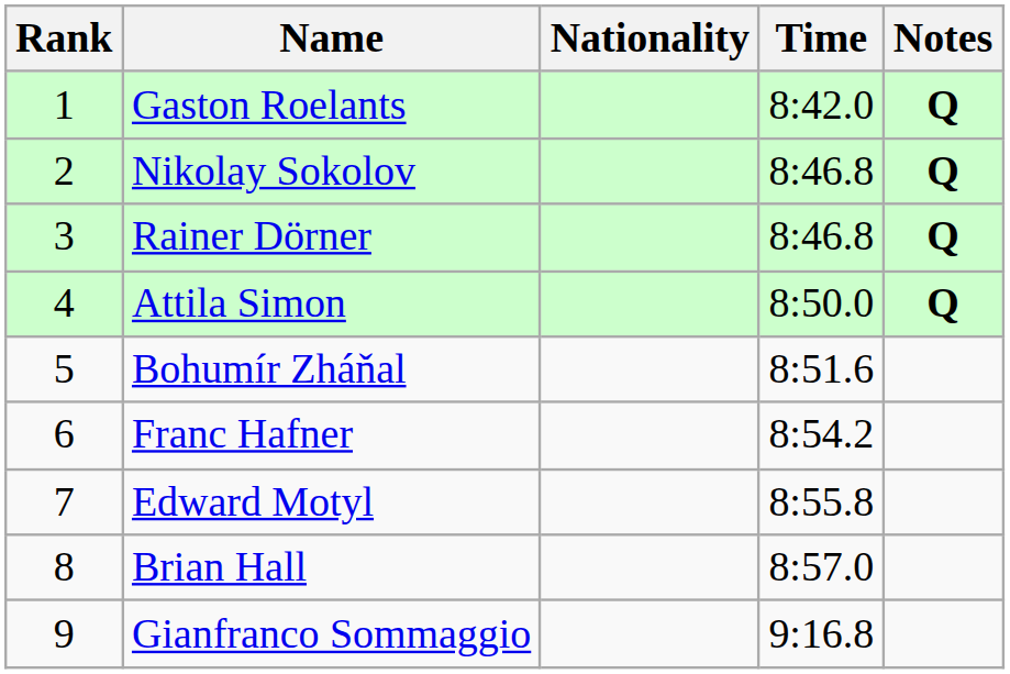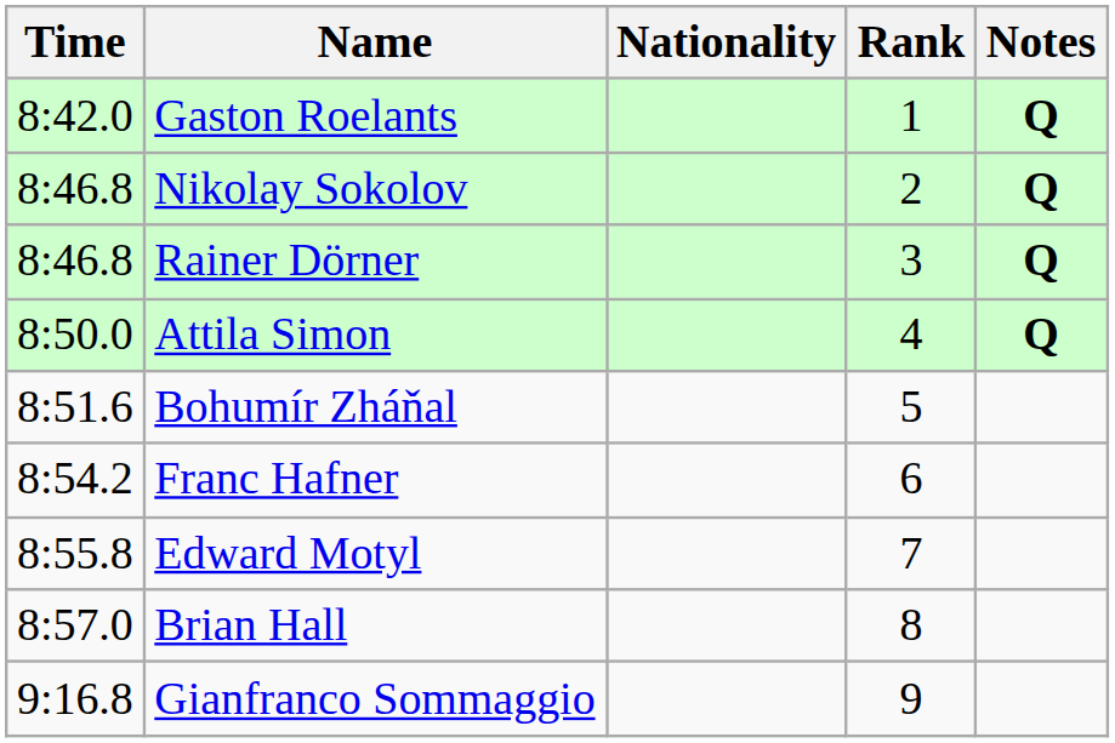columns swapped: Rank <-> Time
